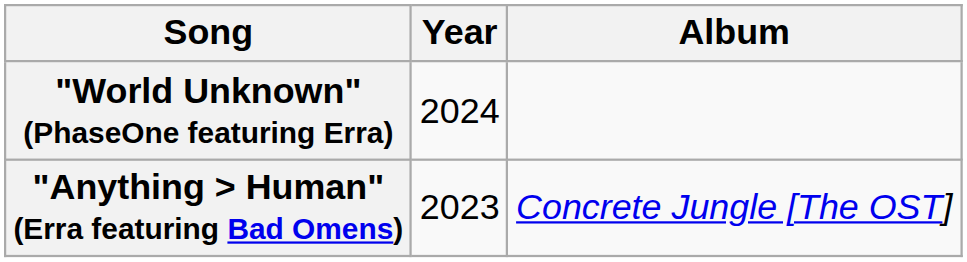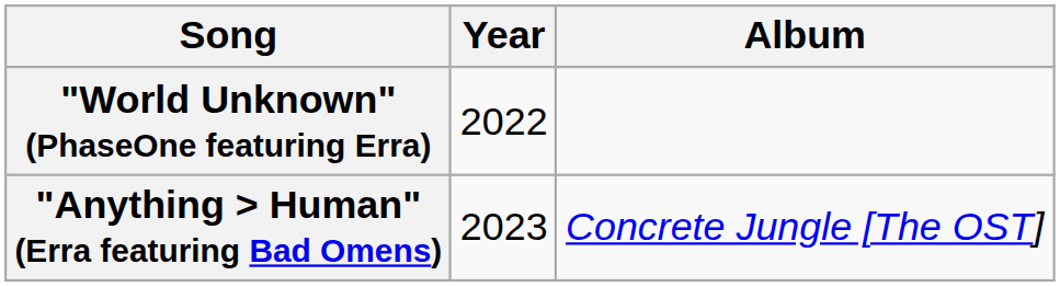"World Unknown" (PhaseOne featuring Erra) | Year: 2024 -> 2022
